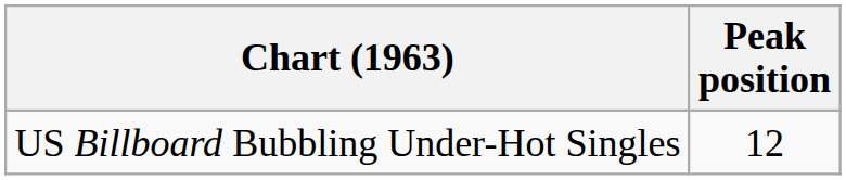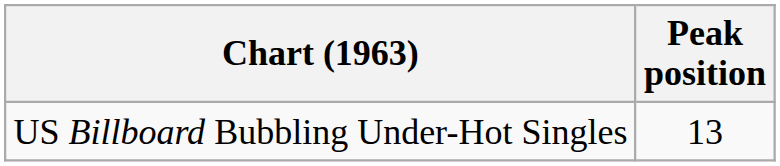US Billboard Bubbling Under-Hot Singles | Peak position: 12 -> 13
